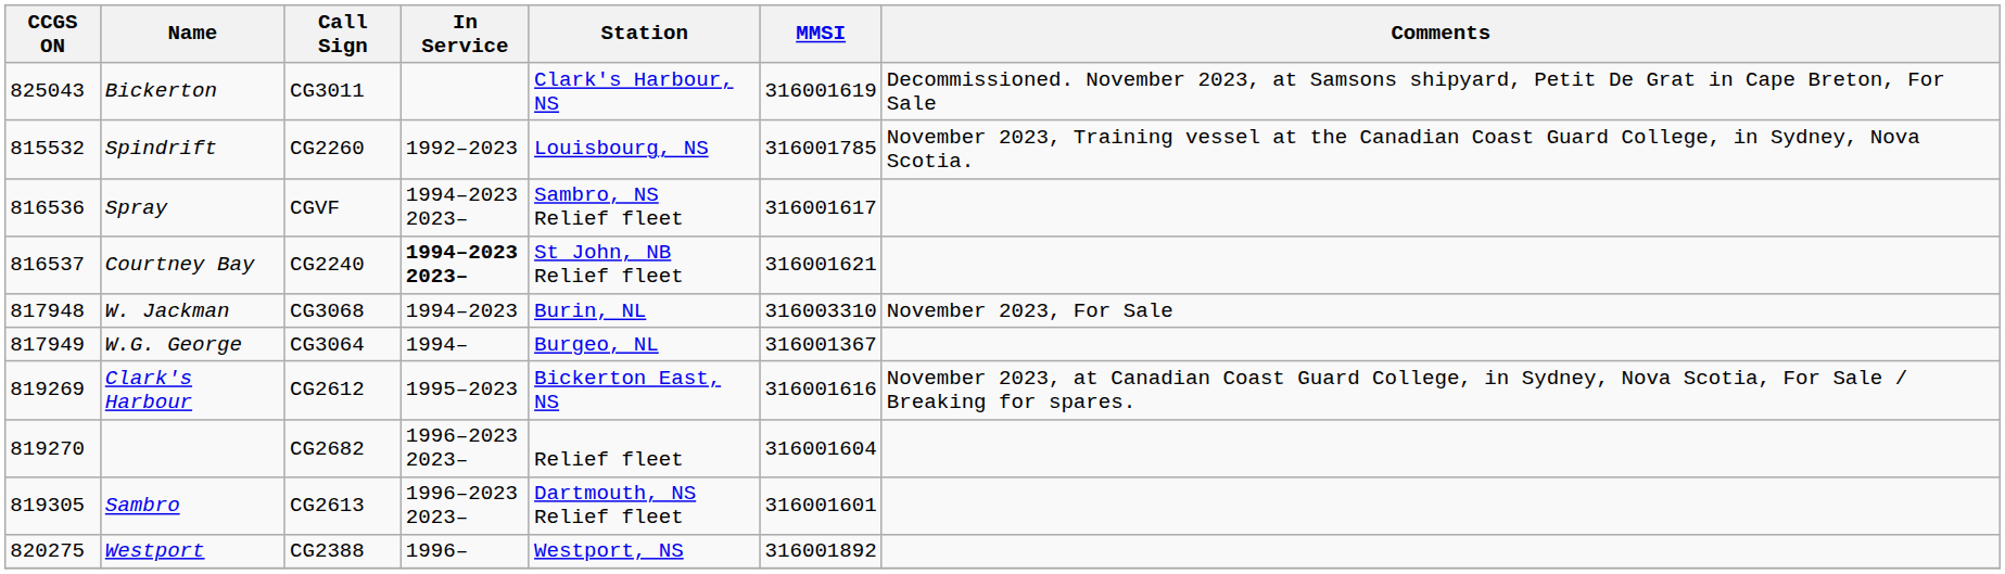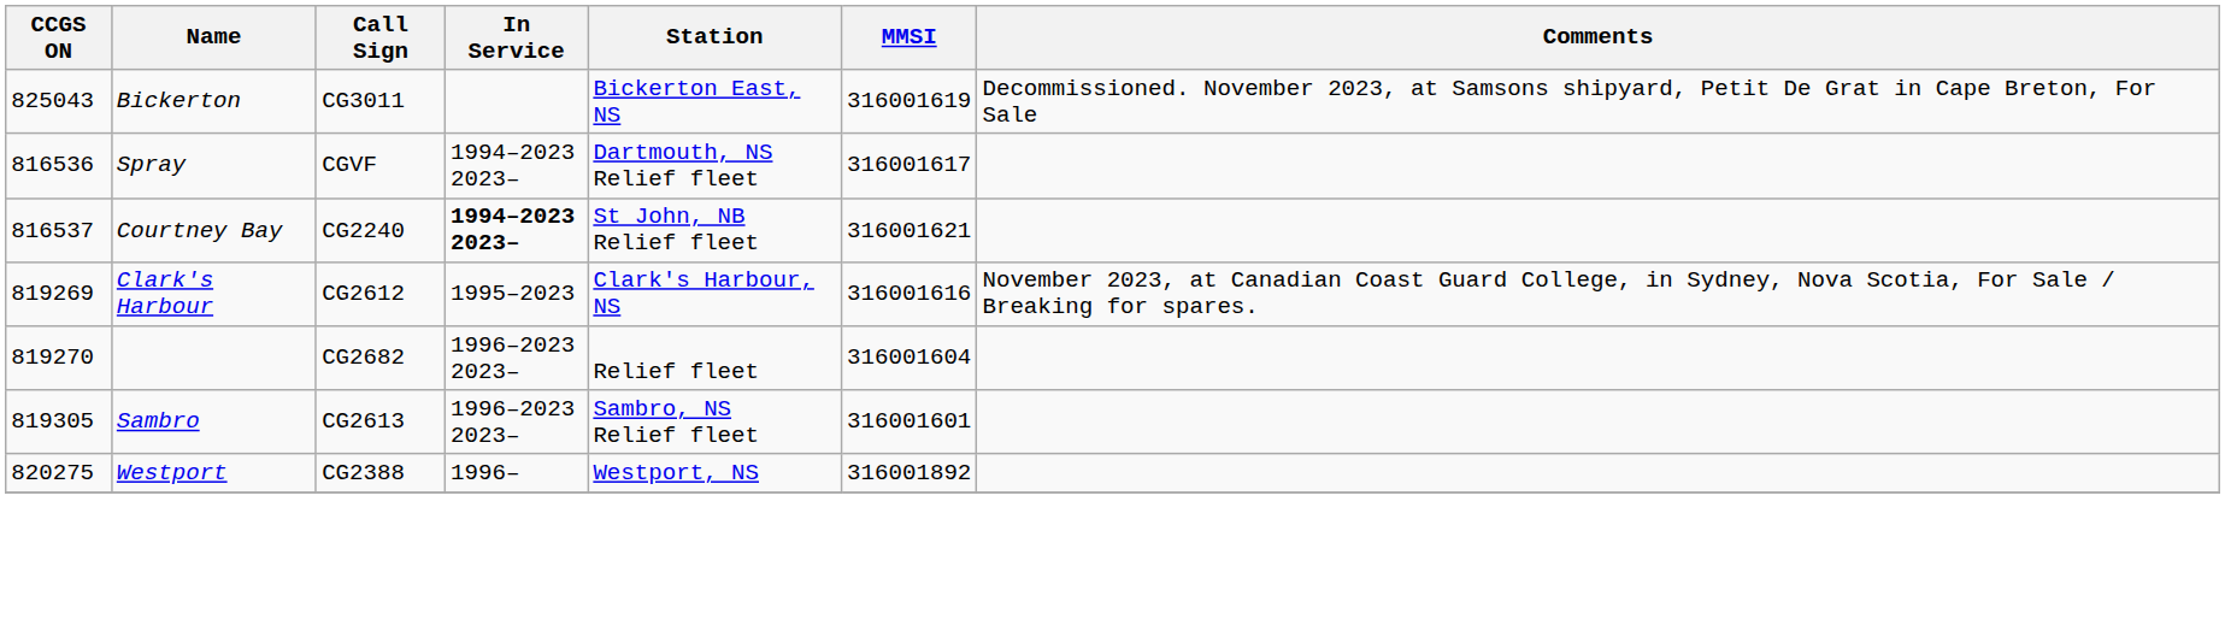Bickerton | Station: Clark's Harbour, NS -> Bickerton East, NS
- row: 815532 | Spindrift | CG2260 | 1992–2023 | Louisbourg, NS | 316001785 | November 2023, Training vessel at the Canadian Coast Guard College, in Sydney, Nova Scotia.
Spray | Station: Sambro, NS Relief fleet -> Dartmouth, NS Relief fleet
- row: 817948 | W. Jackman | CG3068 | 1994–2023 | Burin, NL | 316003310 | November 2023, For Sale
- row: 817949 | W.G. George | CG3064 | 1994– | Burgeo, NL | 316001367
Clark's Harbour | Station: Bickerton East, NS -> Clark's Harbour, NS
Sambro | Station: Dartmouth, NS Relief fleet -> Sambro, NS Relief fleet
